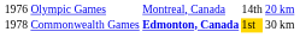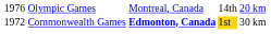Commonwealth Games | column 1: 1978 -> 1972
